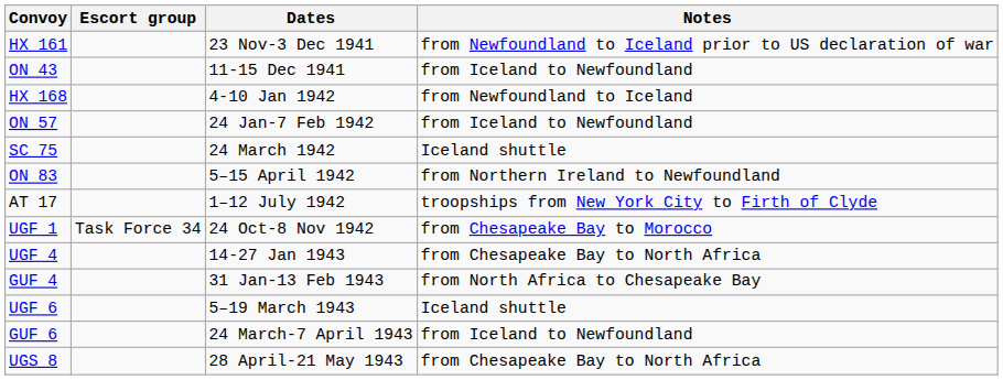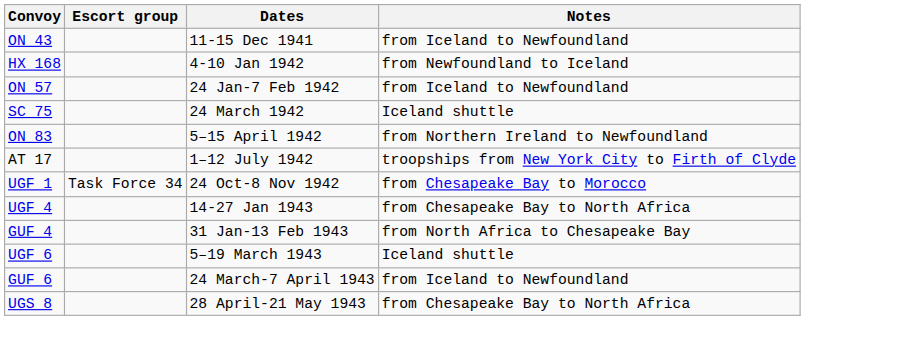- row: HX 161 | 23 Nov-3 Dec 1941 | from Newfoundland to Iceland prior to US declaration of war
